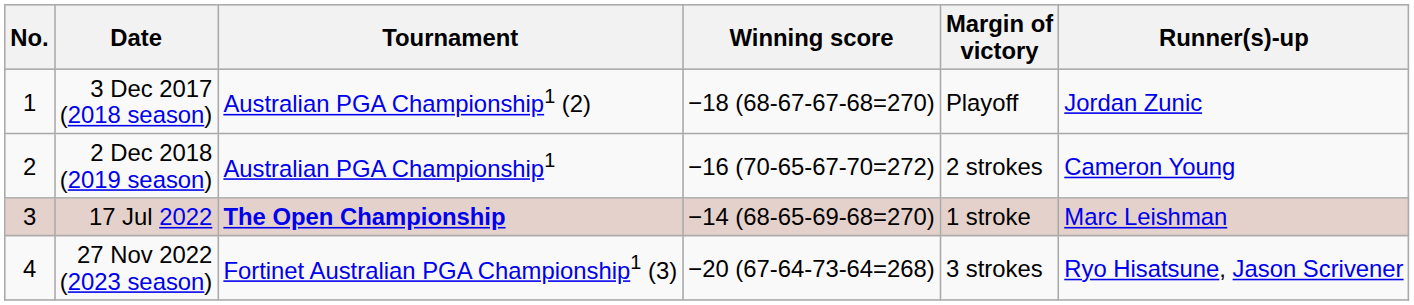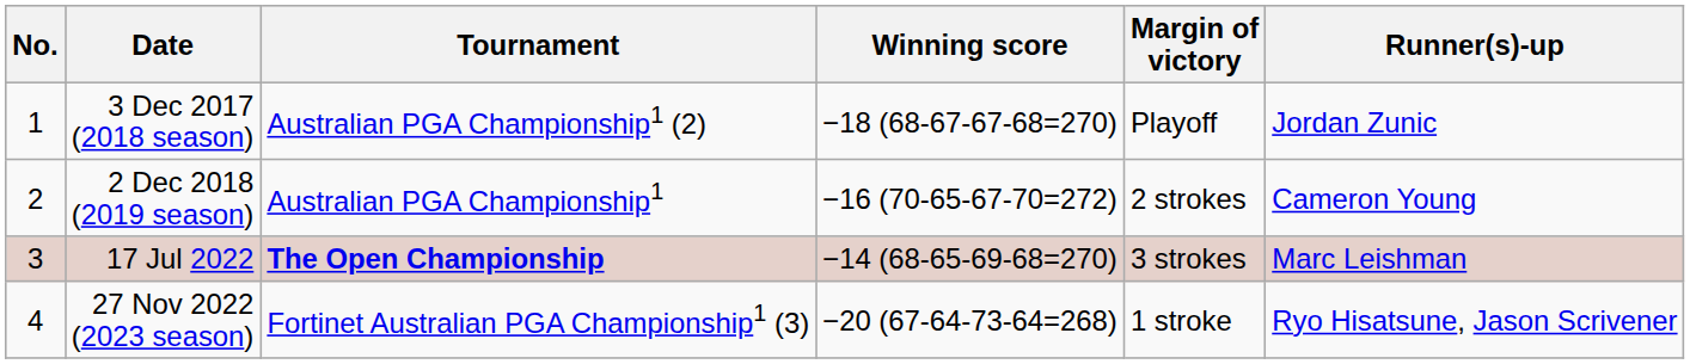17 Jul 2022 | Margin of victory: 1 stroke -> 3 strokes
27 Nov 2022 (2023 season) | Margin of victory: 3 strokes -> 1 stroke
